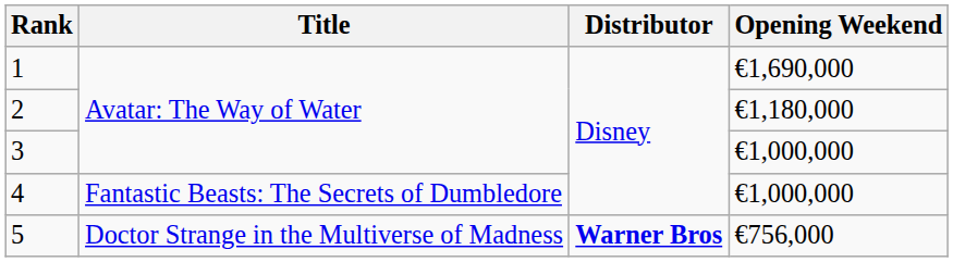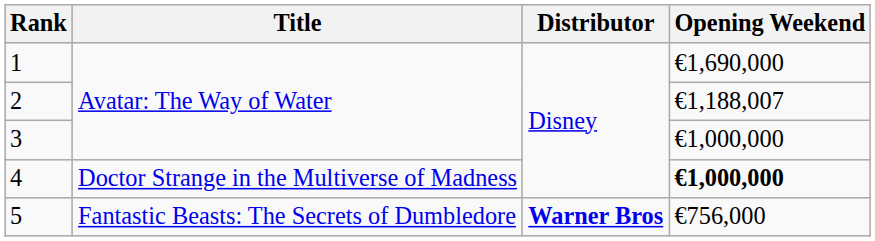2 | Opening Weekend: €1,180,000 -> €1,188,007
4 | Title: Fantastic Beasts: The Secrets of Dumbledore -> Doctor Strange in the Multiverse of Madness
4 | Opening Weekend: normal -> bold
5 | Title: Doctor Strange in the Multiverse of Madness -> Fantastic Beasts: The Secrets of Dumbledore
